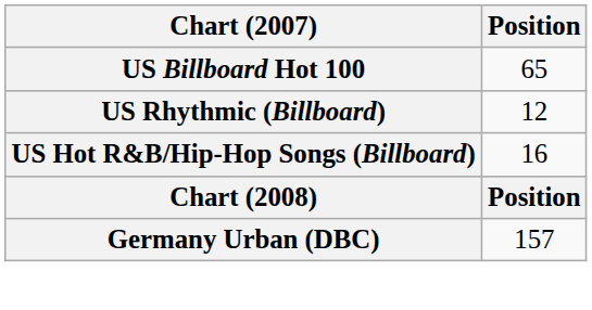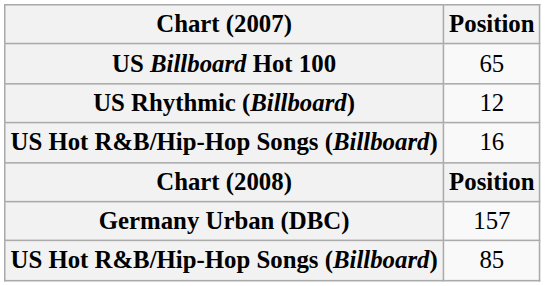+ row: US Hot R&B/Hip-Hop Songs (Billboard) | 85
